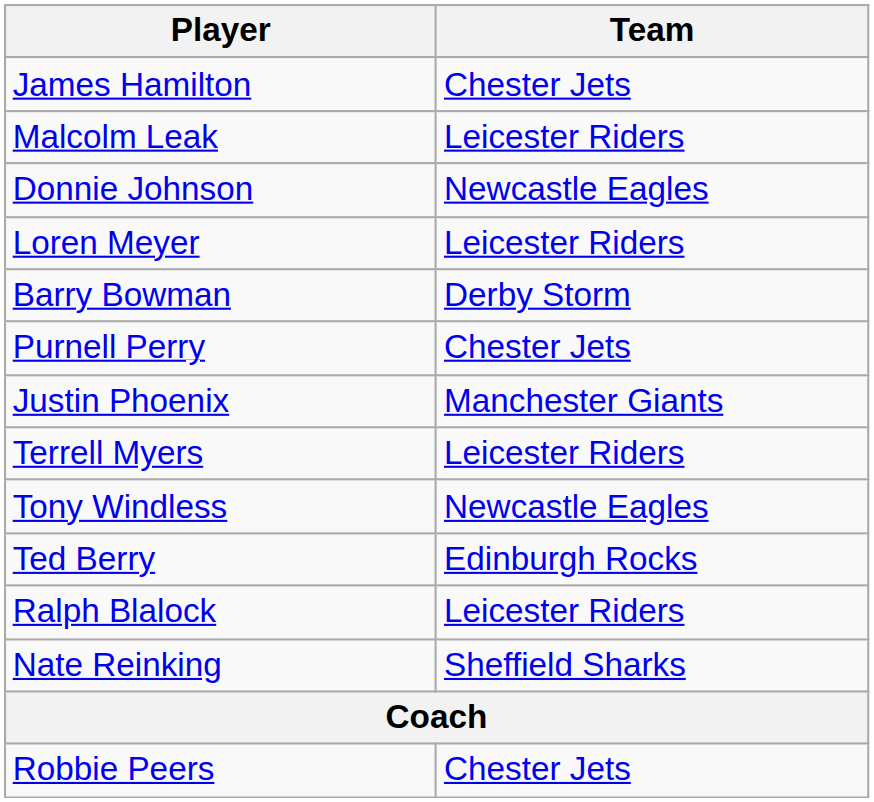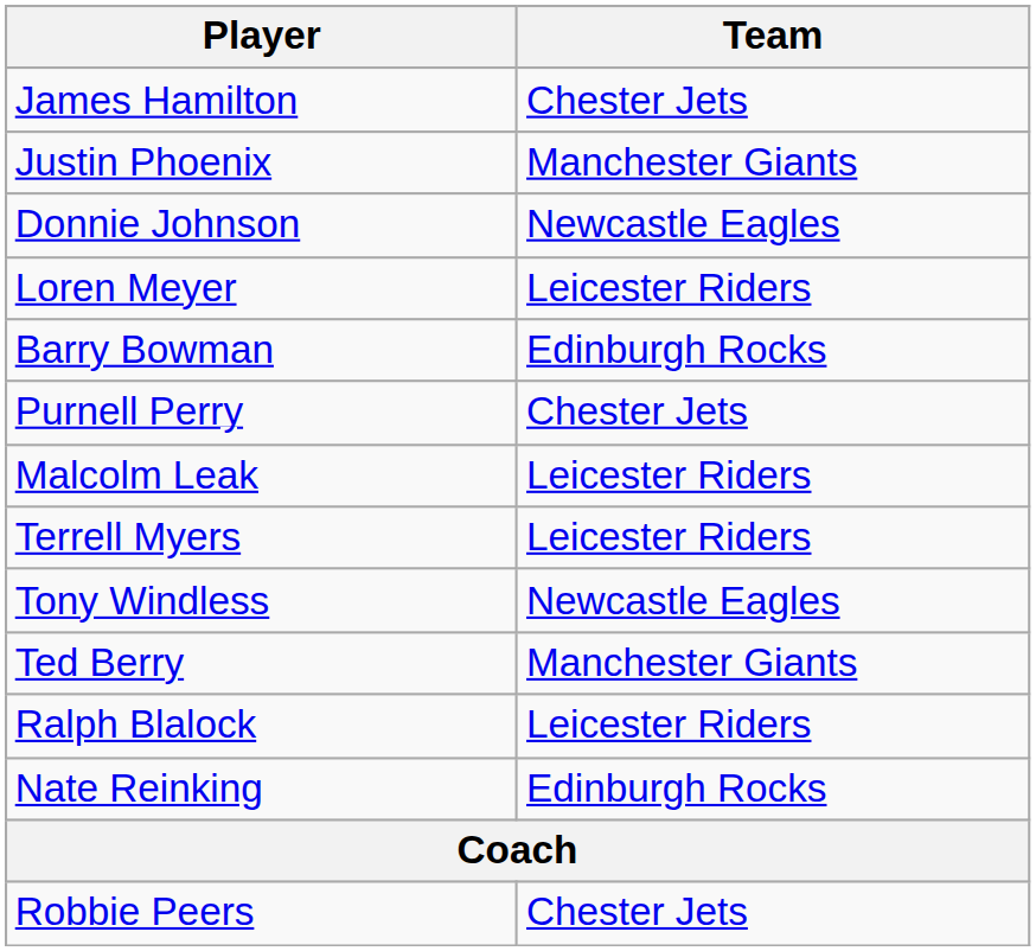rows swapped: Malcolm Leak <-> Justin Phoenix
Barry Bowman | Team: Derby Storm -> Edinburgh Rocks
Ted Berry | Team: Edinburgh Rocks -> Manchester Giants
Nate Reinking | Team: Sheffield Sharks -> Edinburgh Rocks
